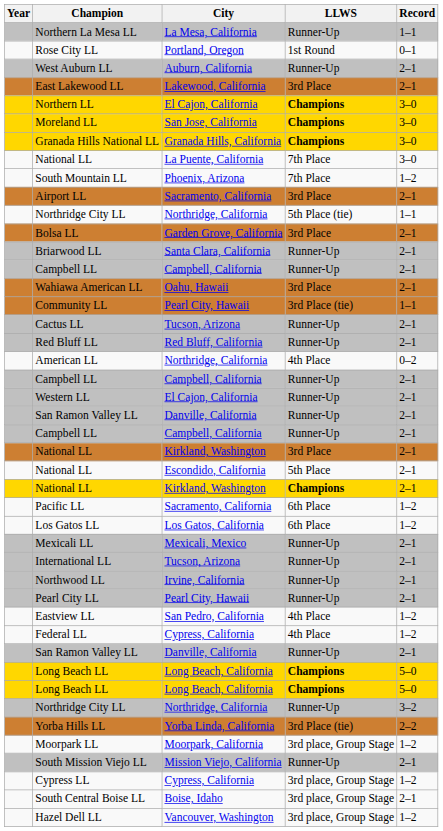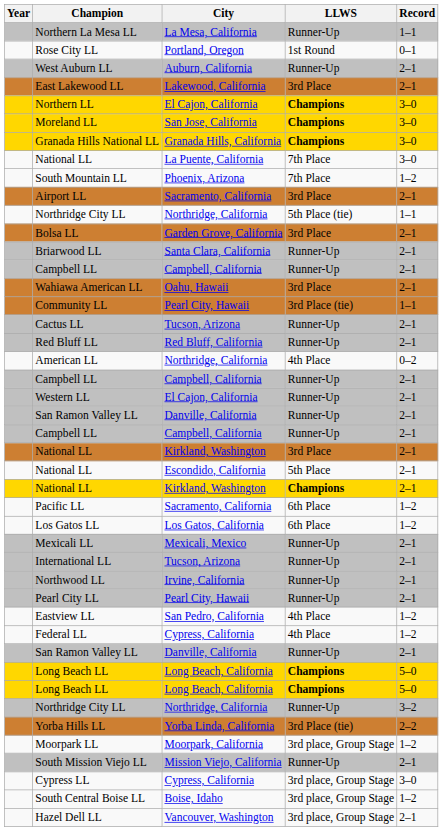Cypress LL | Record: 1–2 -> 3–0
South Central Boise LL | Record: 2–1 -> 1–2
Hazel Dell LL | Record: 1–2 -> 2–1
